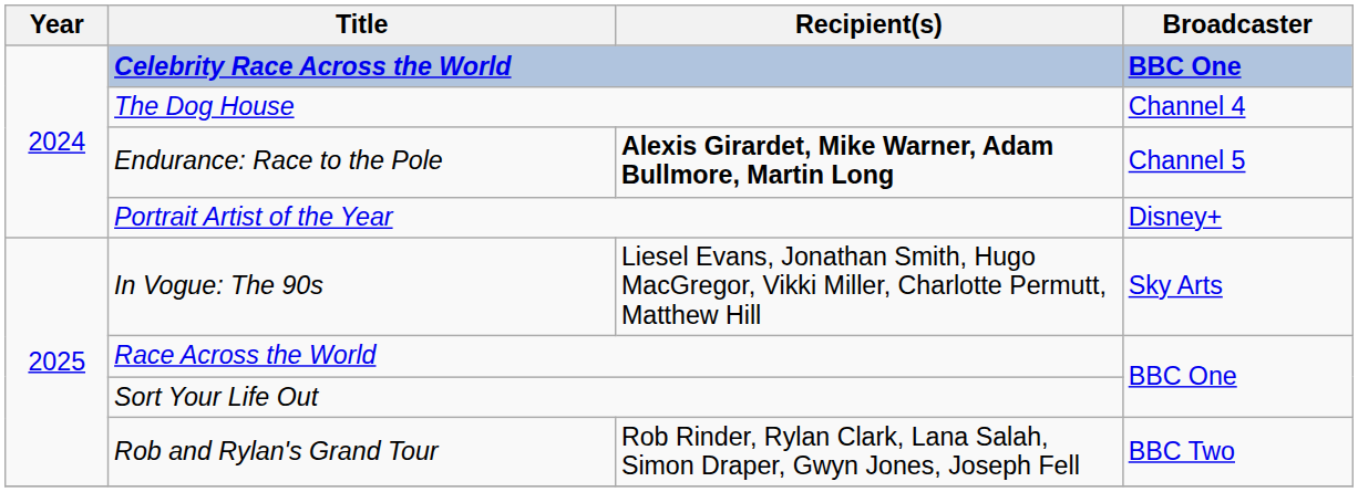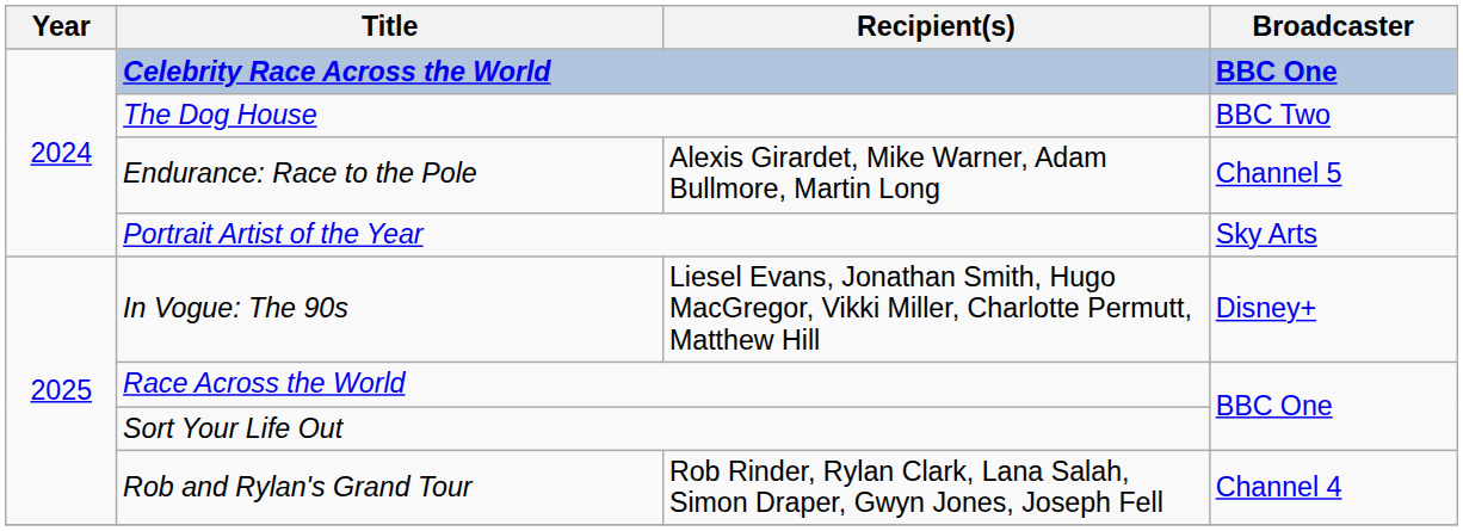The Dog House | Broadcaster: Channel 4 -> BBC Two
Endurance: Race to the Pole | Recipient(s): bold -> normal
Portrait Artist of the Year | Broadcaster: Disney+ -> Sky Arts
In Vogue: The 90s | Broadcaster: Sky Arts -> Disney+
Rob and Rylan's Grand Tour | Broadcaster: BBC Two -> Channel 4
